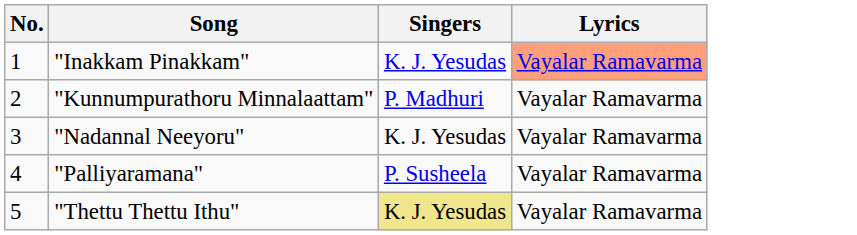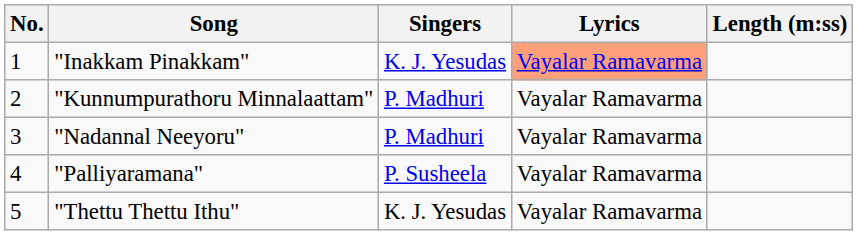+ column: Length (m:ss)
"Nadannal Neeyoru" | Singers: K. J. Yesudas -> P. Madhuri
"Thettu Thettu Ithu" | Singers: khaki background -> no background
